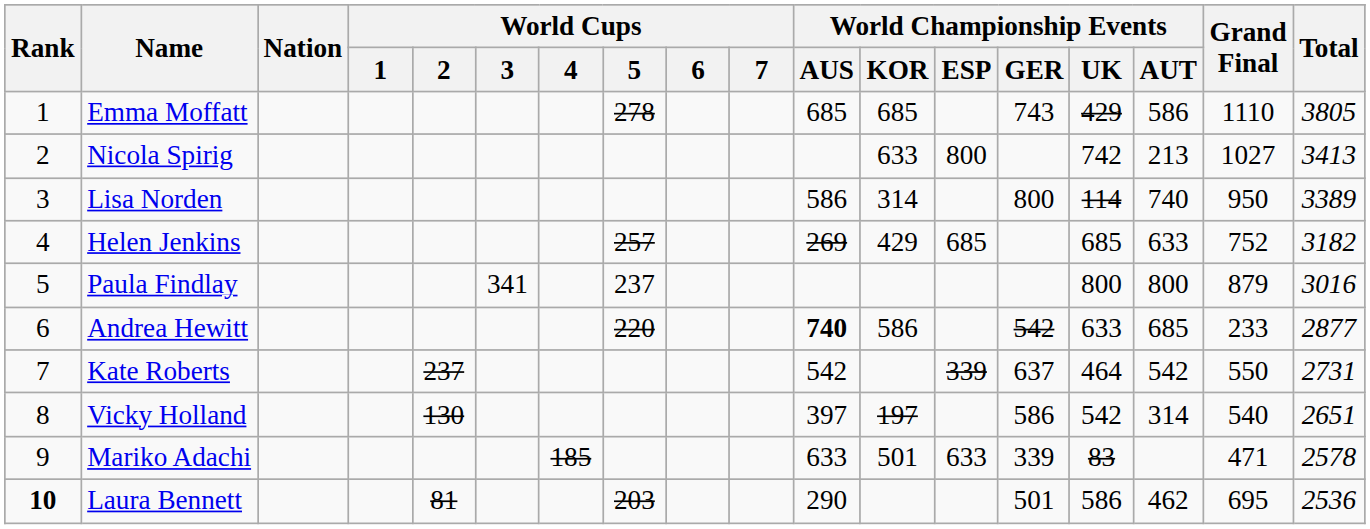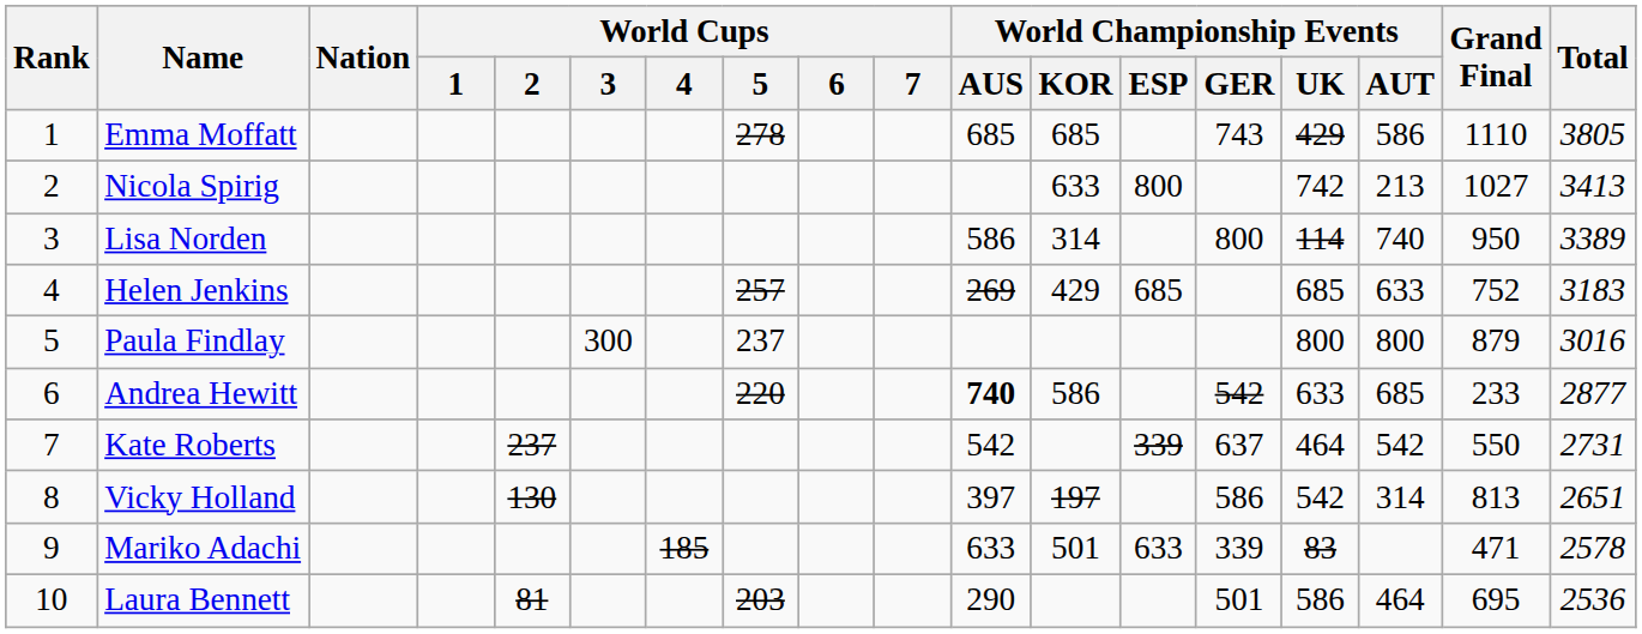Helen Jenkins | Total: 3182 -> 3183
Paula Findlay | World Cups / 3: 341 -> 300
Vicky Holland | Grand Final: 540 -> 813
Laura Bennett | Rank: bold -> normal
Laura Bennett | World Championship Events / AUT: 462 -> 464
